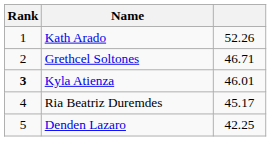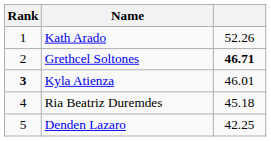Grethcel Soltones | column 3: normal -> bold
Ria Beatriz Duremdes | column 3: 45.17 -> 45.18
